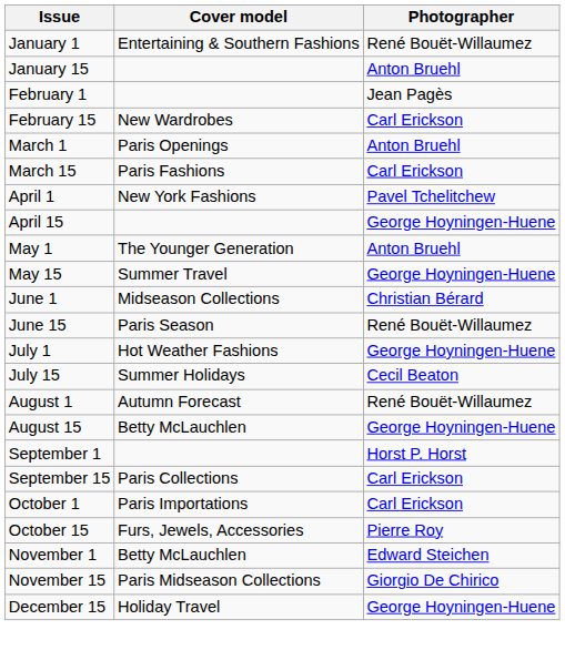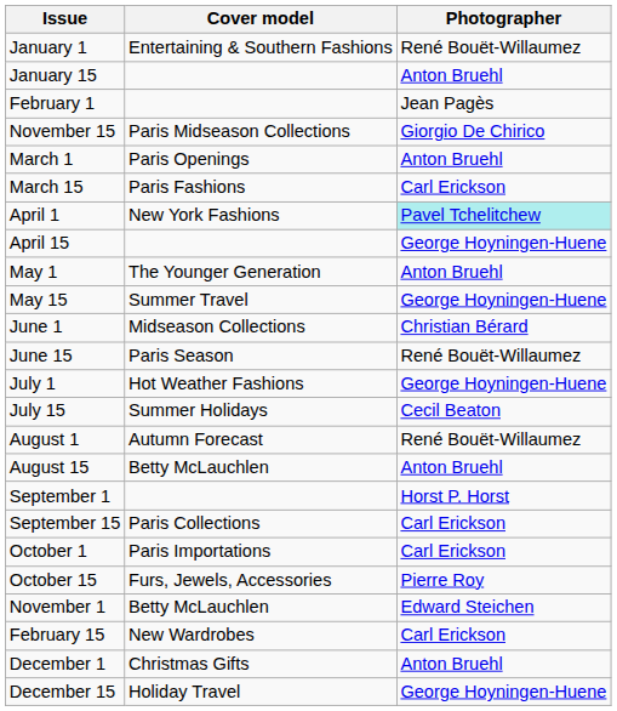rows swapped: February 15 <-> November 15
April 1 | Photographer: no background -> paleturquoise background
August 15 | Photographer: George Hoyningen-Huene -> Anton Bruehl
+ row: December 1 | Christmas Gifts | Anton Bruehl
